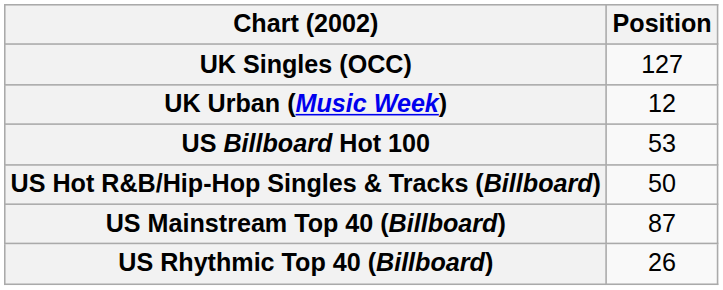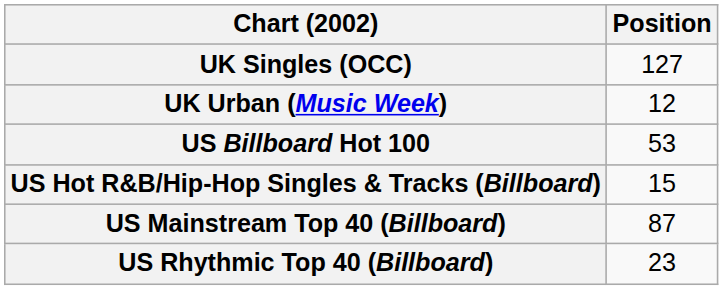US Hot R&B/Hip-Hop Singles & Tracks (Billboard) | Position: 50 -> 15
US Rhythmic Top 40 (Billboard) | Position: 26 -> 23
